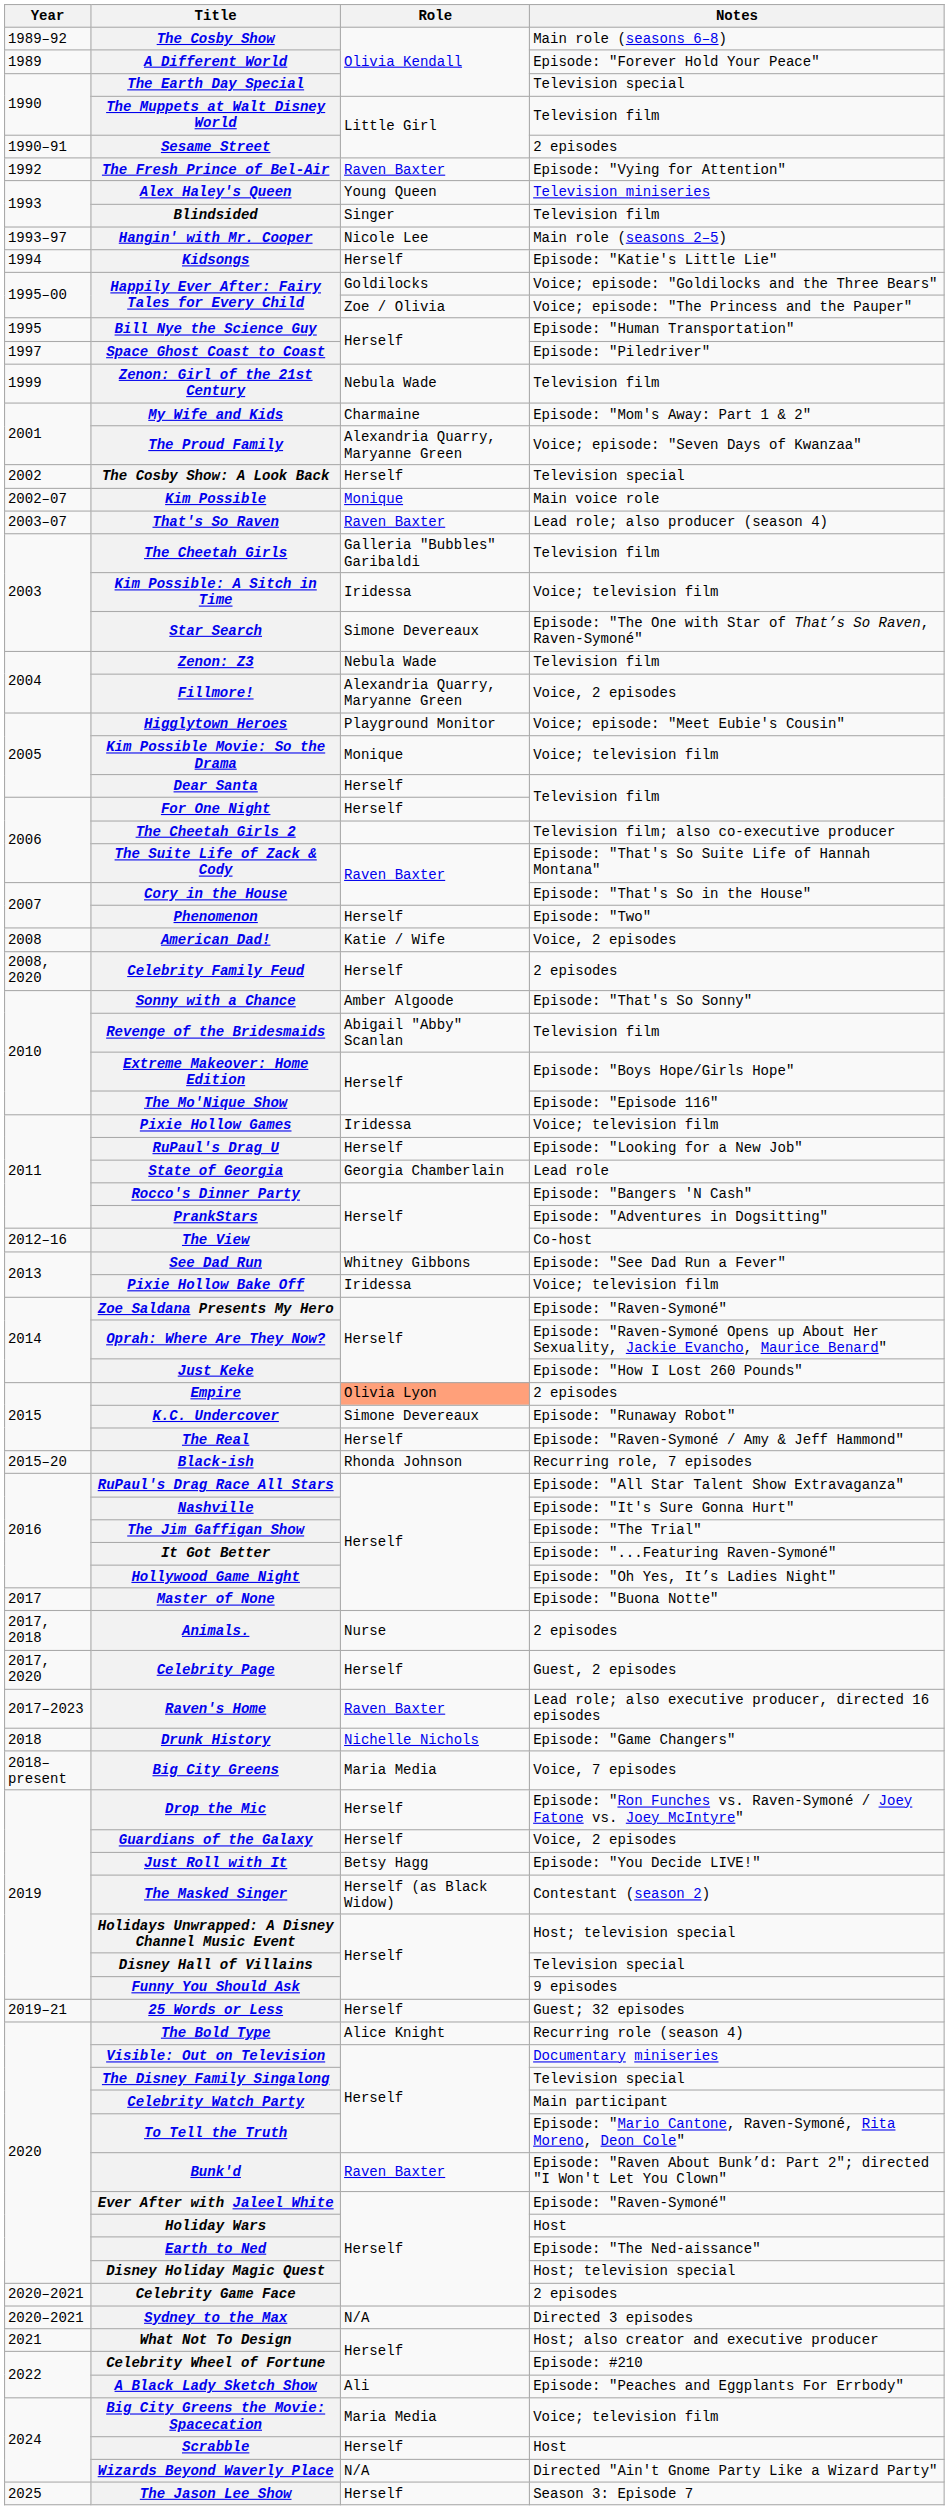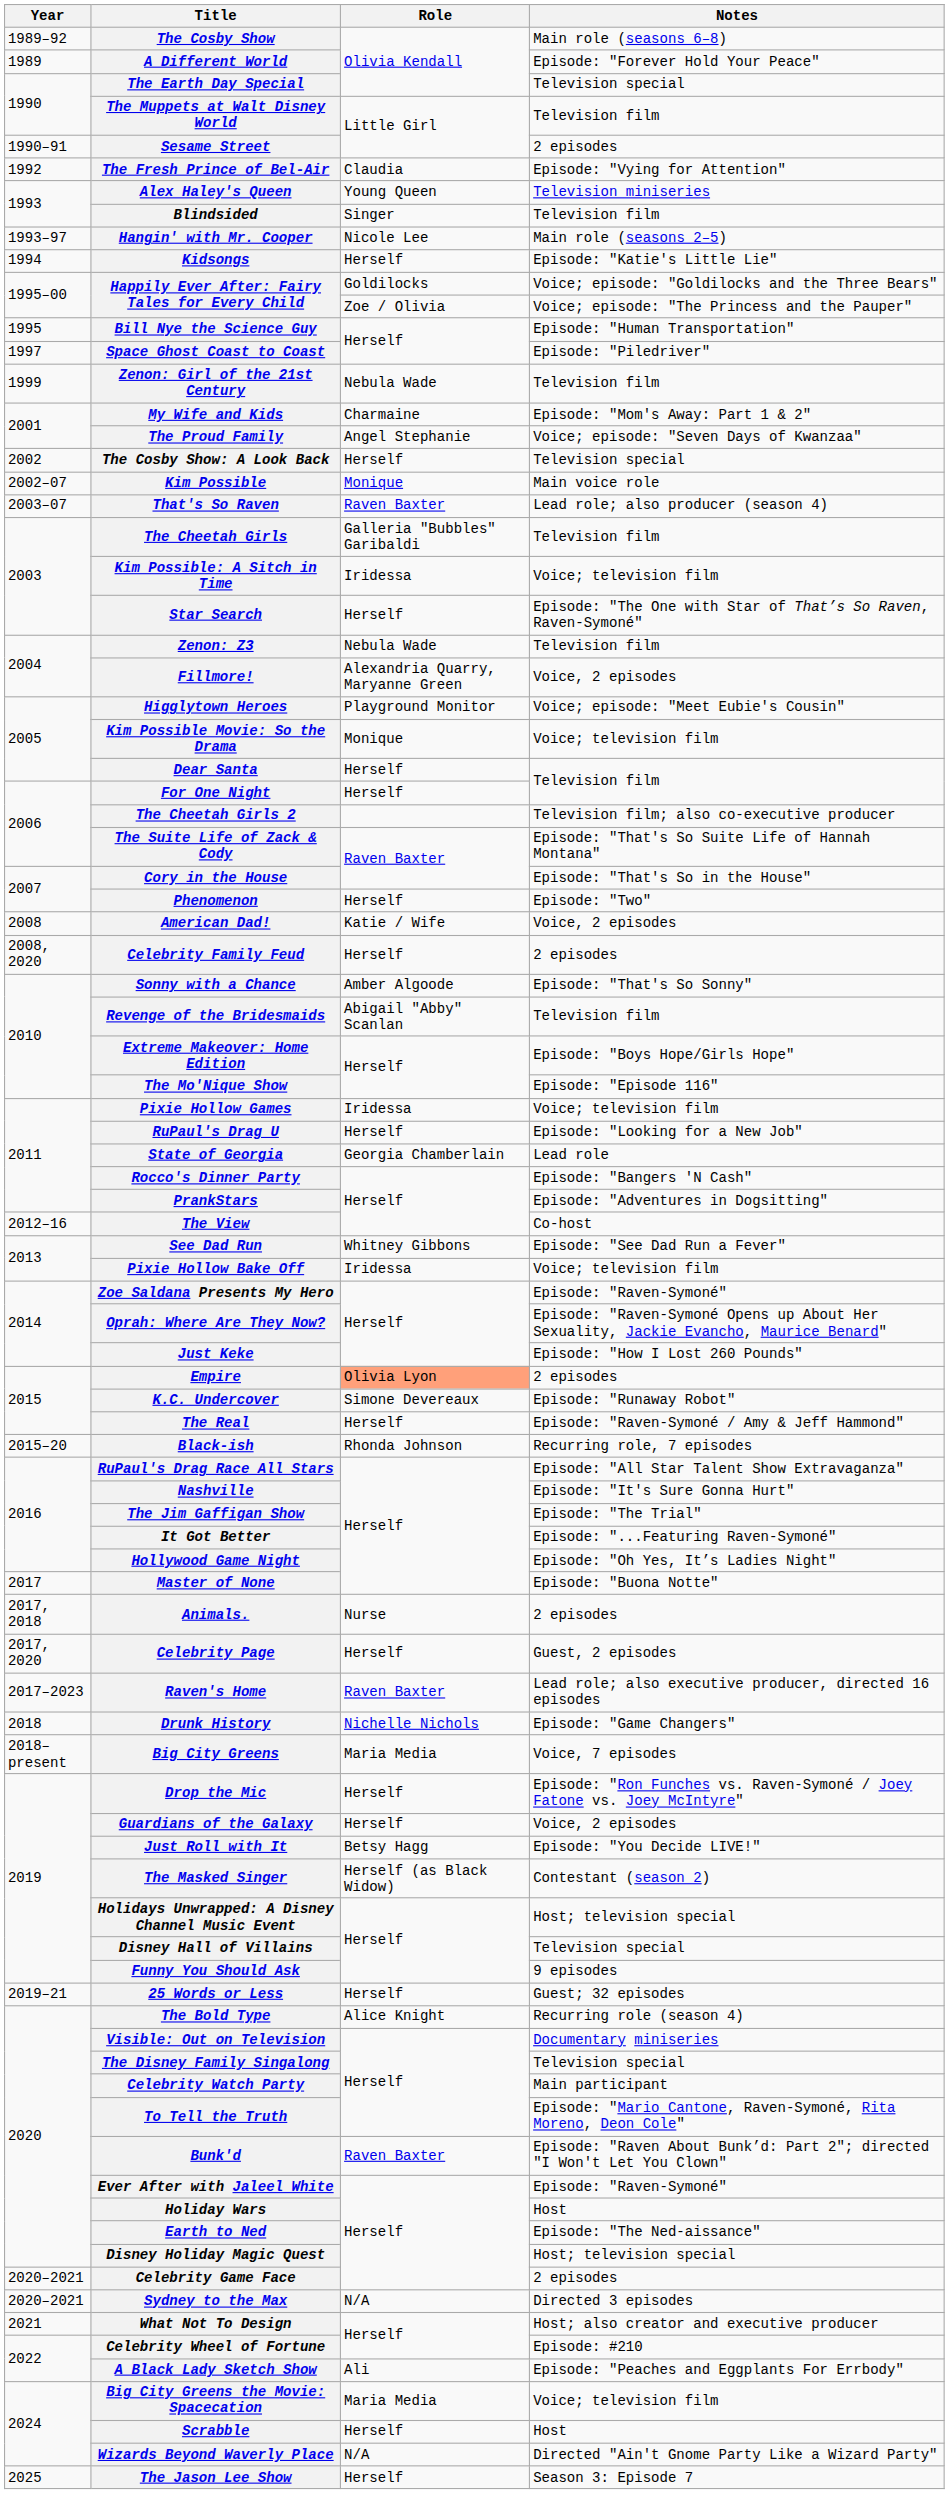The Fresh Prince of Bel-Air | Role: Raven Baxter -> Claudia
The Proud Family | Role: Alexandria Quarry, Maryanne Green -> Angel Stephanie
Star Search | Role: Simone Devereaux -> Herself
